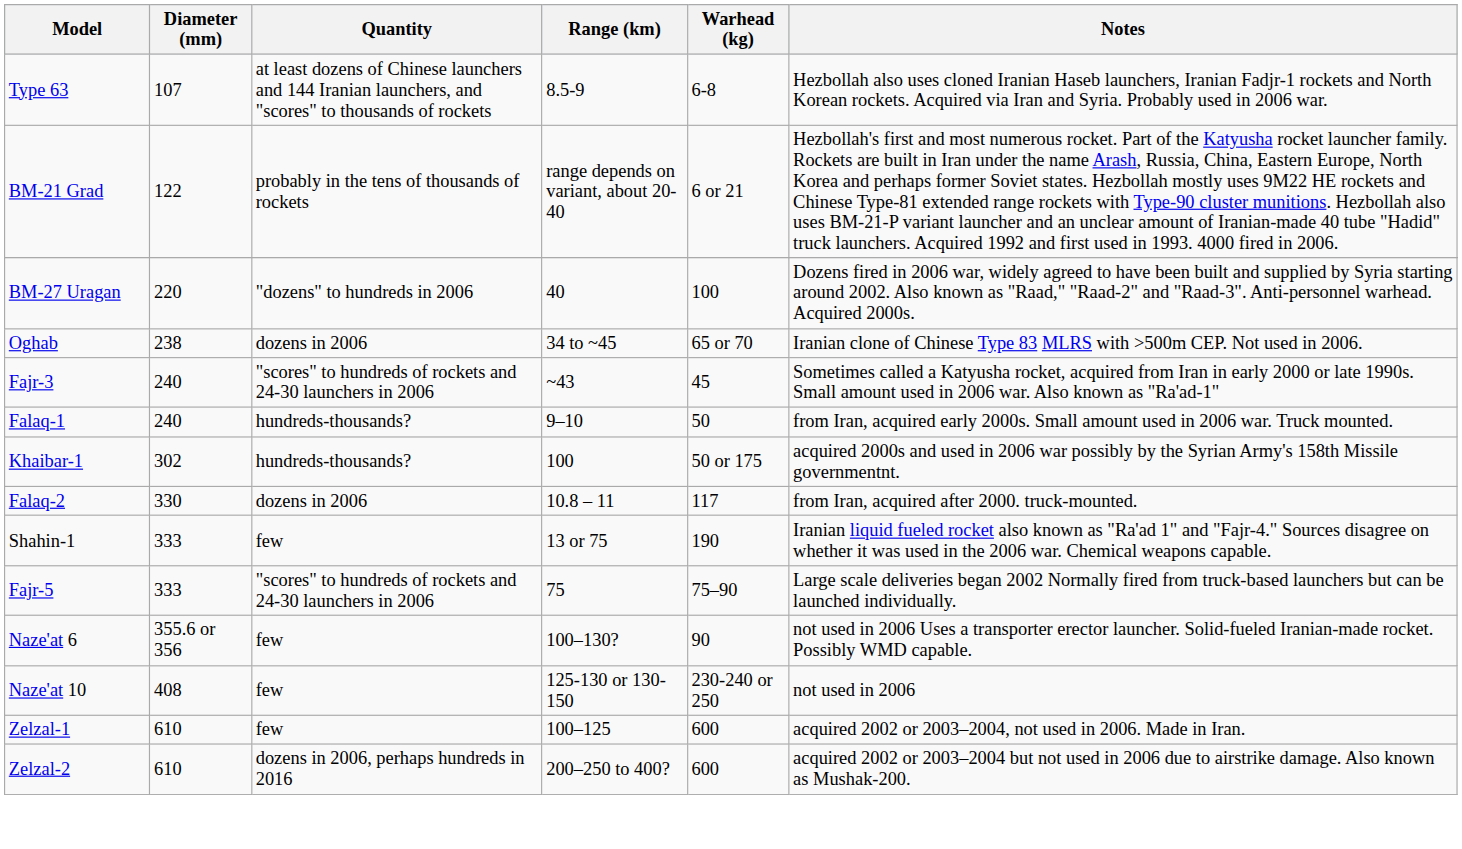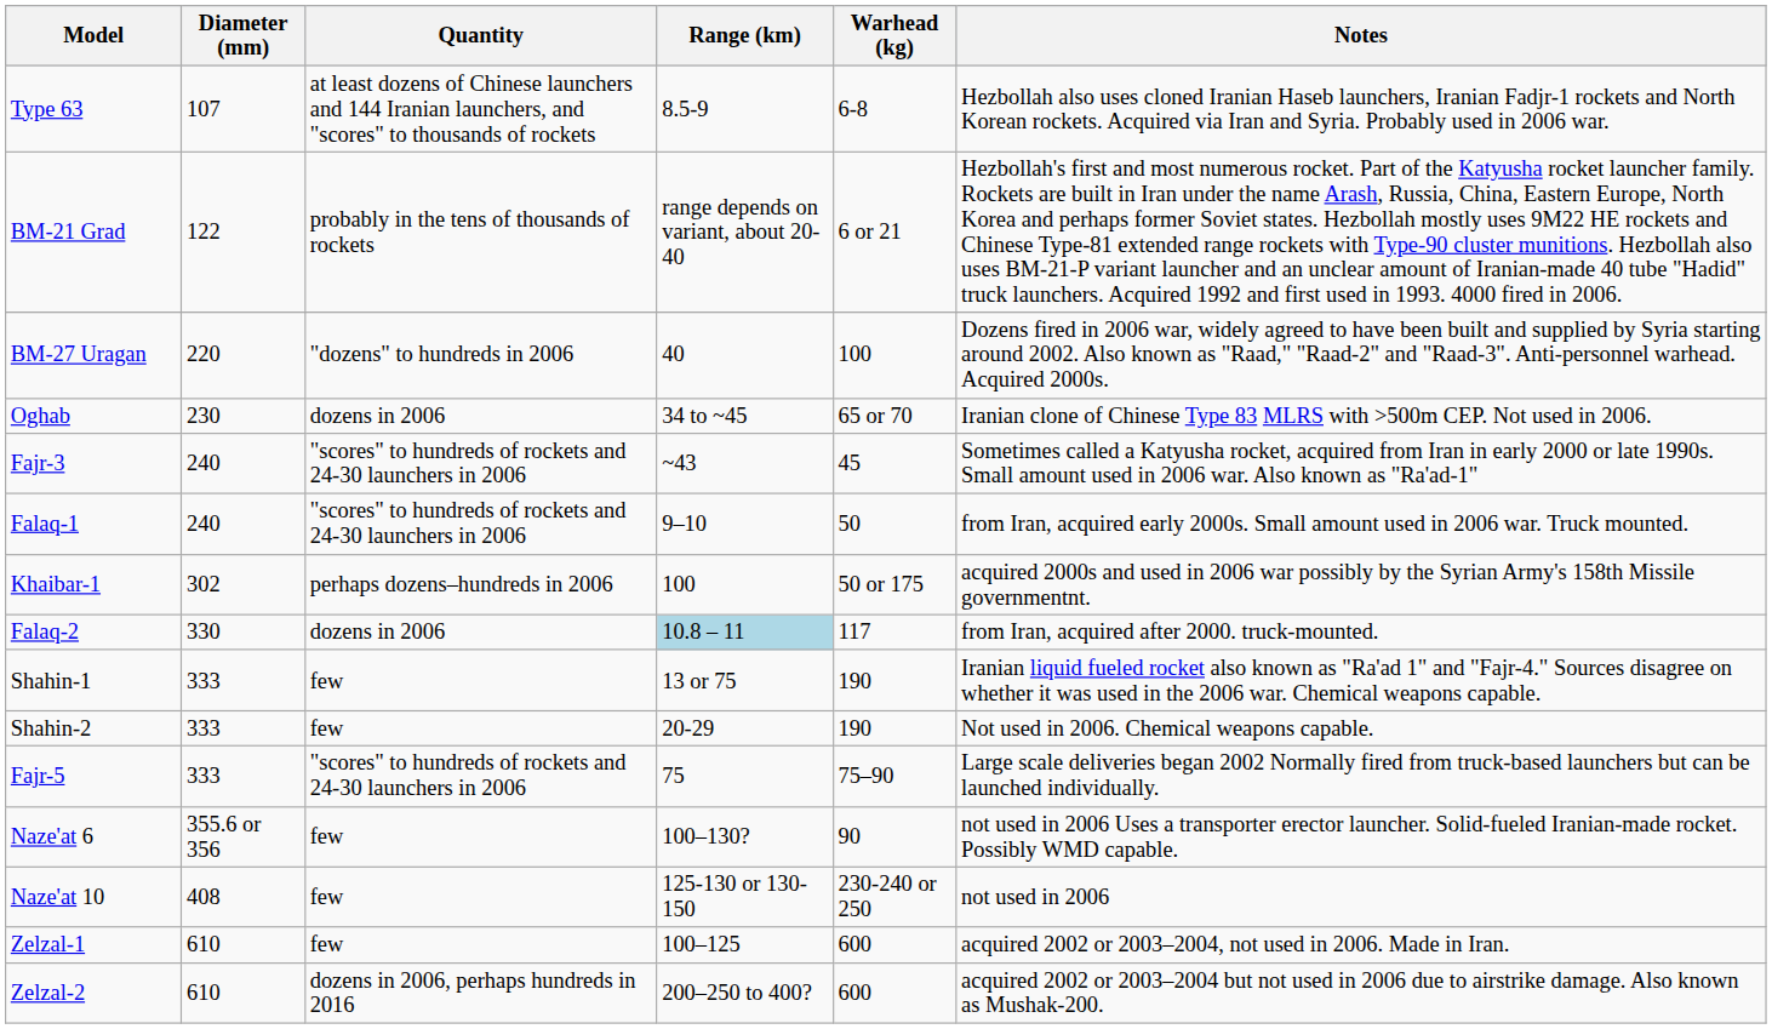Oghab | Diameter (mm): 238 -> 230
Falaq-1 | Quantity: hundreds-thousands? -> "scores" to hundreds of rockets and 24-30 launchers in 2006
Khaibar-1 | Quantity: hundreds-thousands? -> perhaps dozens–hundreds in 2006
Falaq-2 | Range (km): no background -> lightblue background
+ row: Shahin-2 | 333 | few | 20-29 | 190 | Not used in 2006. Chemical weapons capable.
